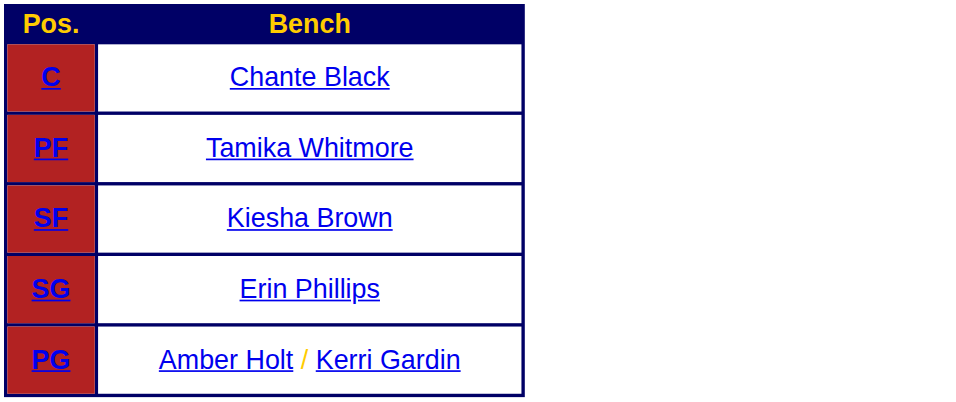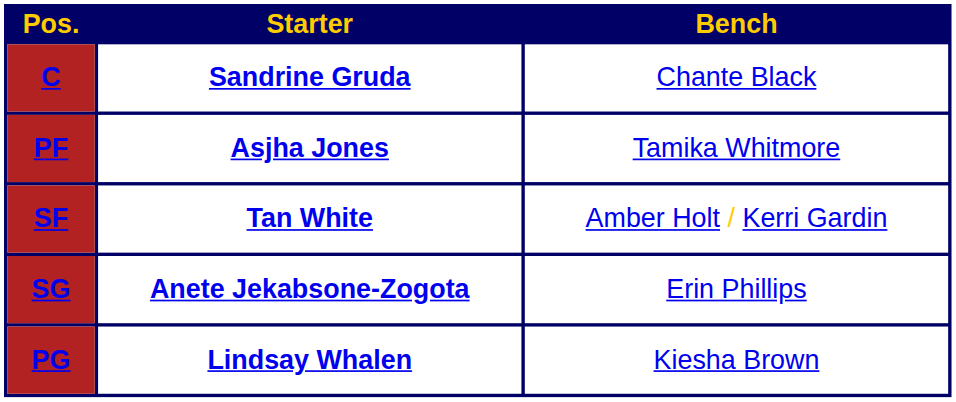+ column: Starter | Sandrine Gruda | Asjha Jones | Tan White | Anete Jekabsone-Zogota | Lindsay Whalen
SF | Bench: Kiesha Brown -> Amber Holt / Kerri Gardin
PG | Bench: Amber Holt / Kerri Gardin -> Kiesha Brown
